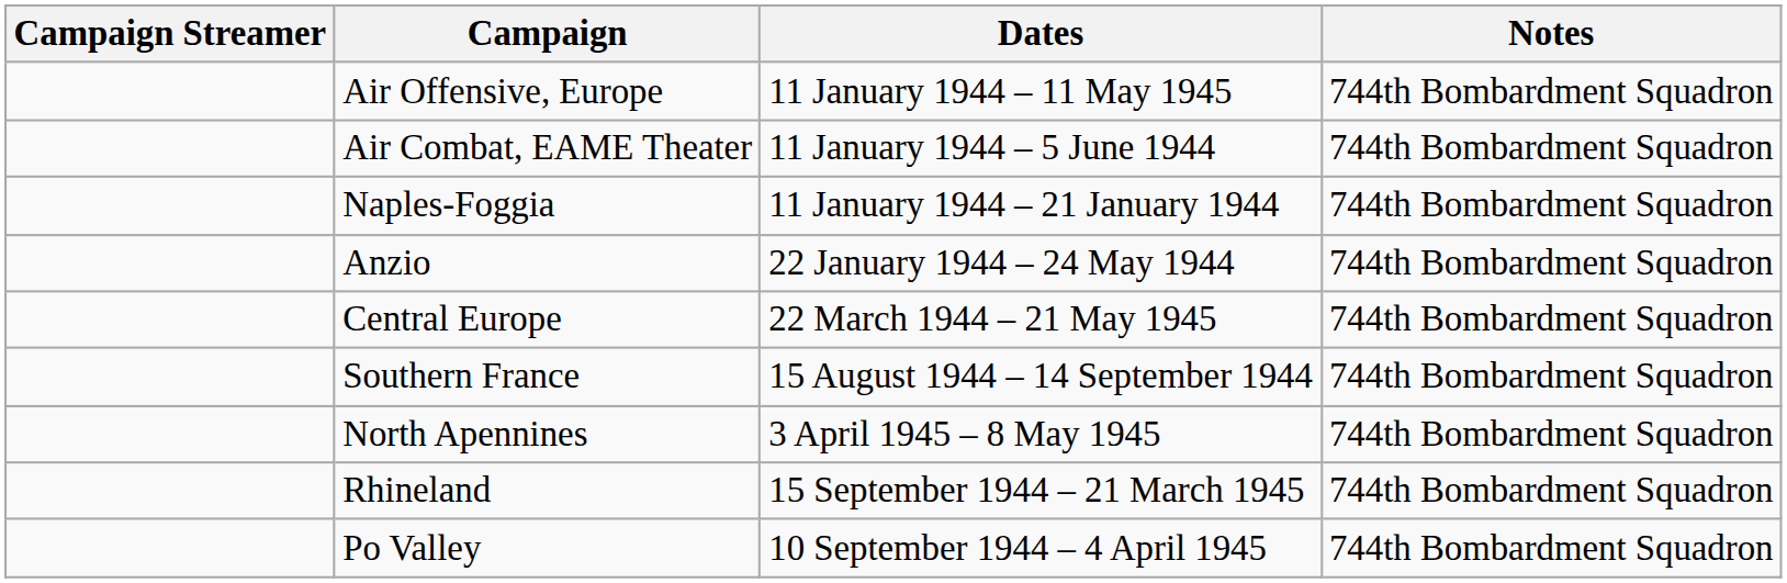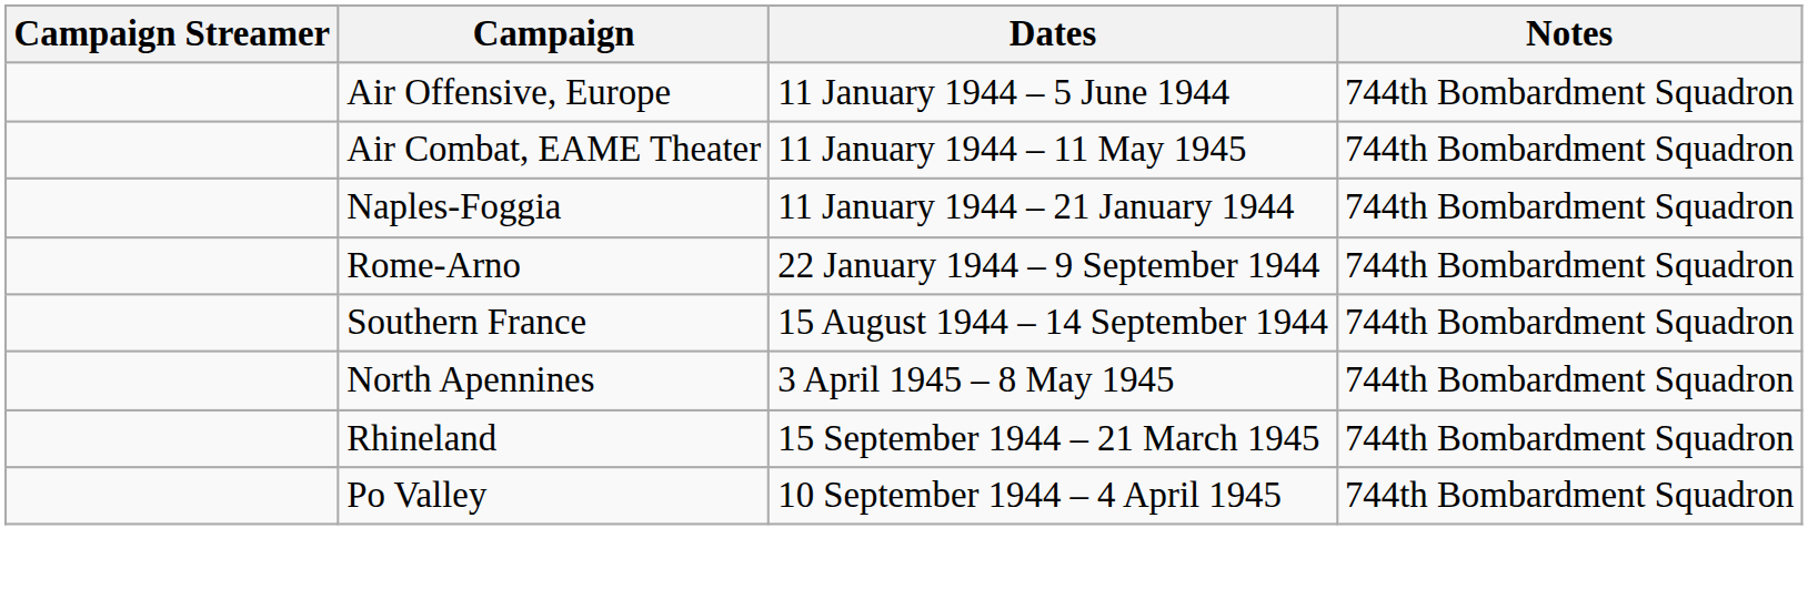Air Offensive, Europe | Dates: 11 January 1944 – 11 May 1945 -> 11 January 1944 – 5 June 1944
Air Combat, EAME Theater | Dates: 11 January 1944 – 5 June 1944 -> 11 January 1944 – 11 May 1945
- row: Anzio | 22 January 1944 – 24 May 1944 | 744th Bombardment Squadron
+ row: Rome-Arno | 22 January 1944 – 9 September 1944 | 744th Bombardment Squadron
- row: Central Europe | 22 March 1944 – 21 May 1945 | 744th Bombardment Squadron
